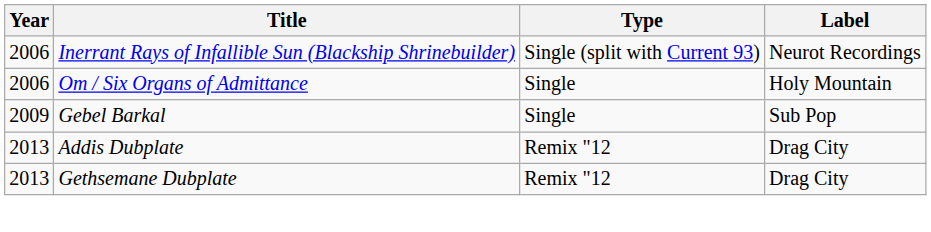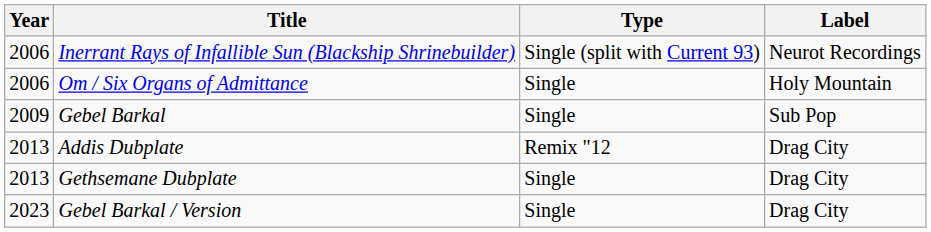Gethsemane Dubplate | Type: Remix "12 -> Single
+ row: 2023 | Gebel Barkal / Version | Single | Drag City
